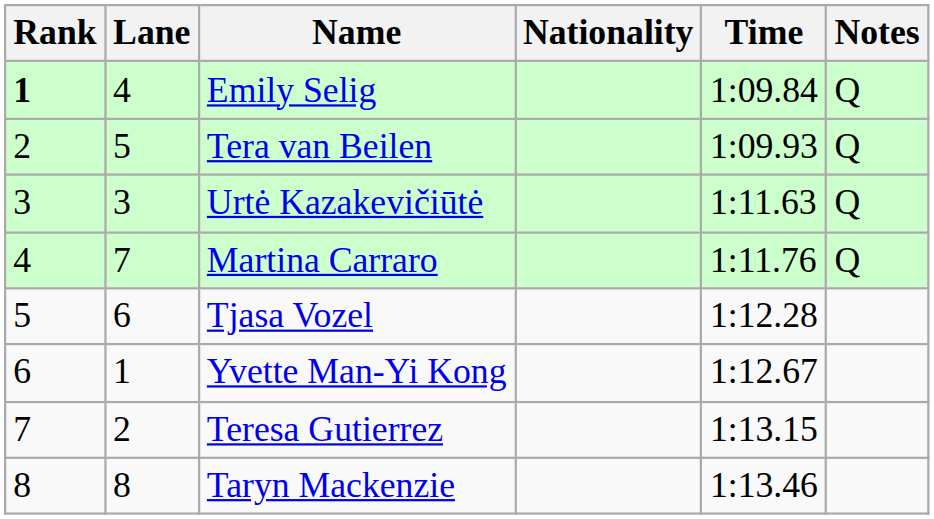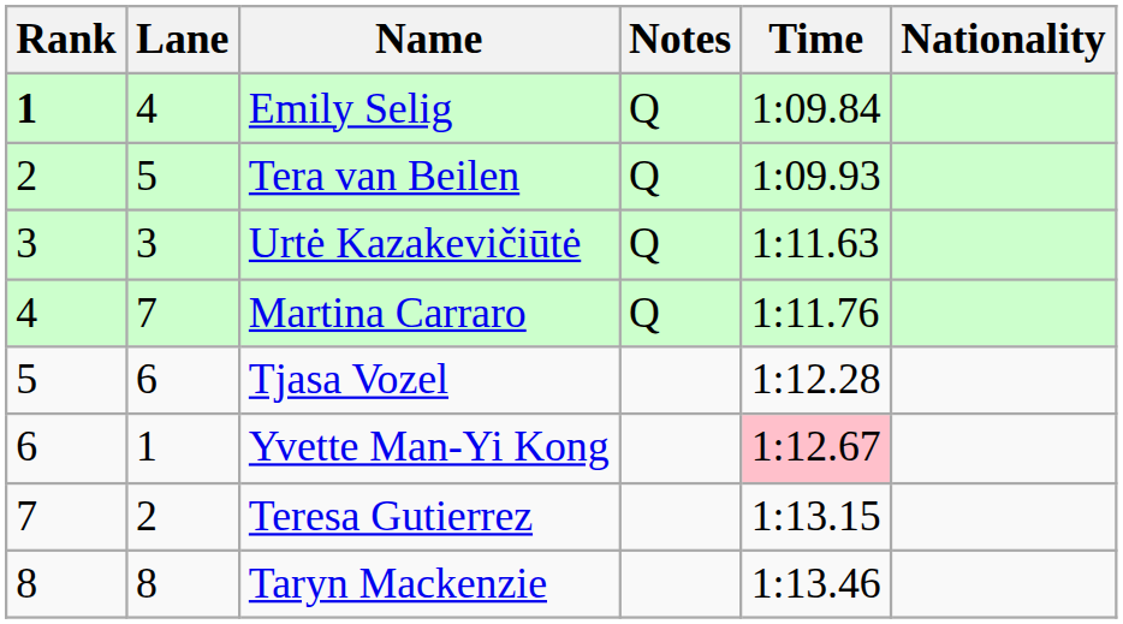columns swapped: Nationality <-> Notes
Yvette Man-Yi Kong | Time: no background -> pink background
